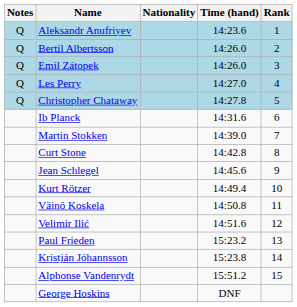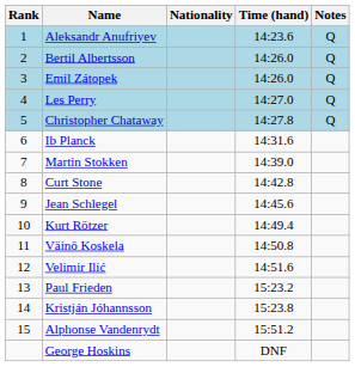columns swapped: Rank <-> Notes
